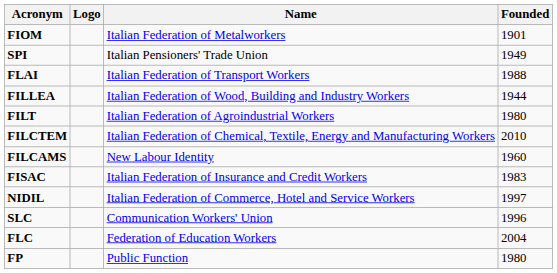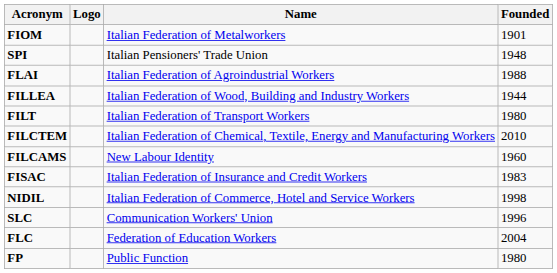SPI | Founded: 1949 -> 1948
FLAI | Name: Italian Federation of Transport Workers -> Italian Federation of Agroindustrial Workers
FILT | Name: Italian Federation of Agroindustrial Workers -> Italian Federation of Transport Workers
NIDIL | Founded: 1997 -> 1998
